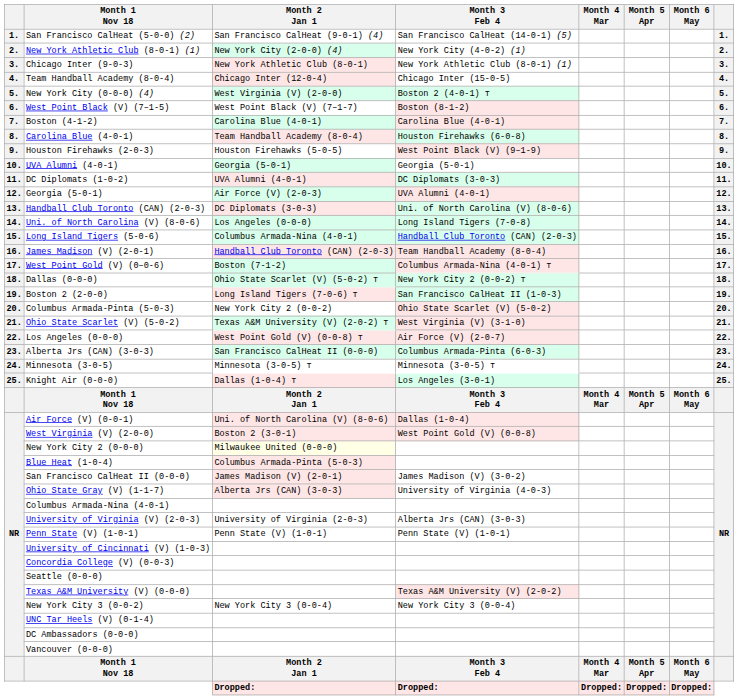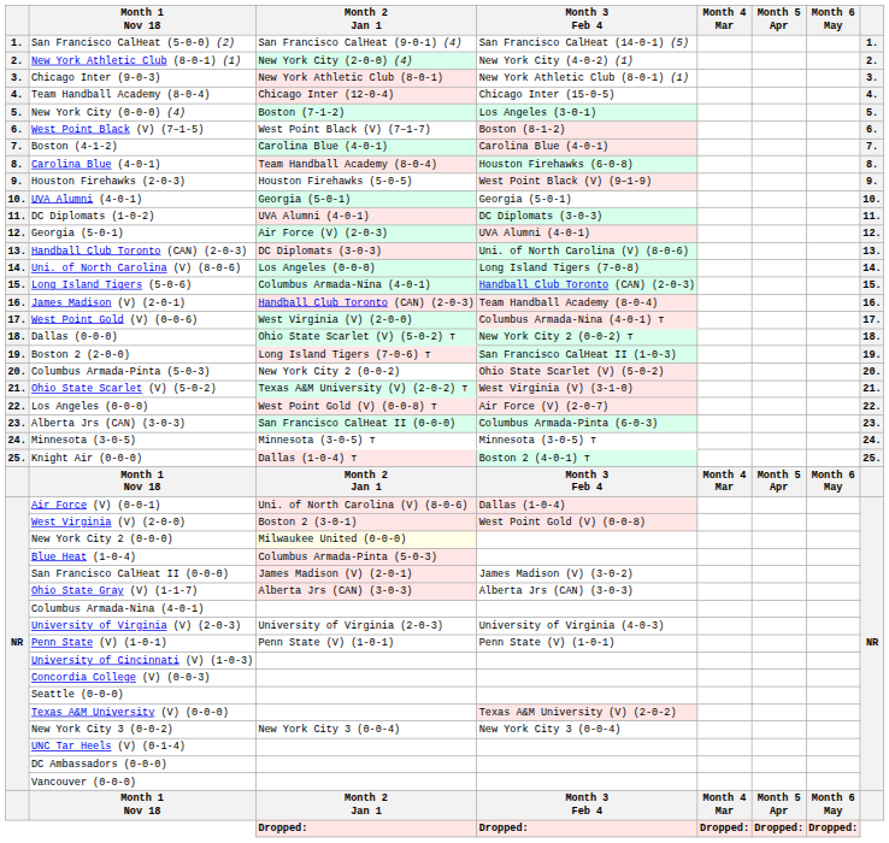New York City (0-0-0) (4) | Month 2 Jan 1: West Virginia (V) (2-0-0) -> Boston (7-1-2)
New York City (0-0-0) (4) | Month 3 Feb 4: Boston 2 (4-0-1) т -> Los Angeles (3-0-1)
West Point Gold (V) (0–0-6) | Month 2 Jan 1: Boston (7-1-2) -> West Virginia (V) (2-0-0)
Knight Air (0-0-0) | Month 3 Feb 4: Los Angeles (3-0-1) -> Boston 2 (4-0-1) т
Ohio State Gray (V) (1-1-7) | Month 3 Feb 4: University of Virginia (4-0-3) -> Alberta Jrs (CAN) (3-0-3)
University of Virginia (V) (2-0-3) | Month 3 Feb 4: Alberta Jrs (CAN) (3-0-3) -> University of Virginia (4-0-3)
